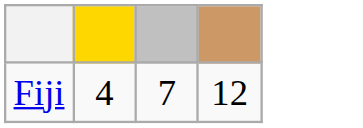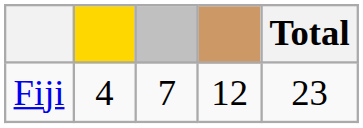+ column: Total | 23
